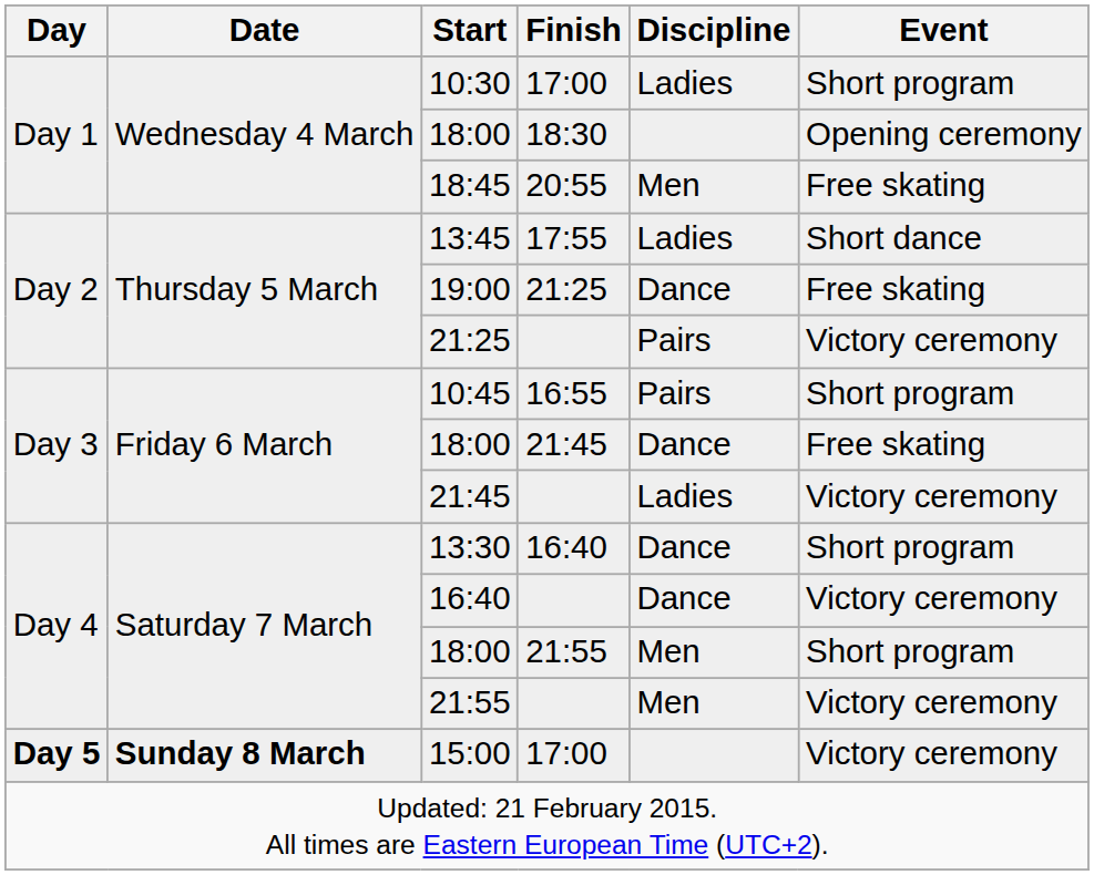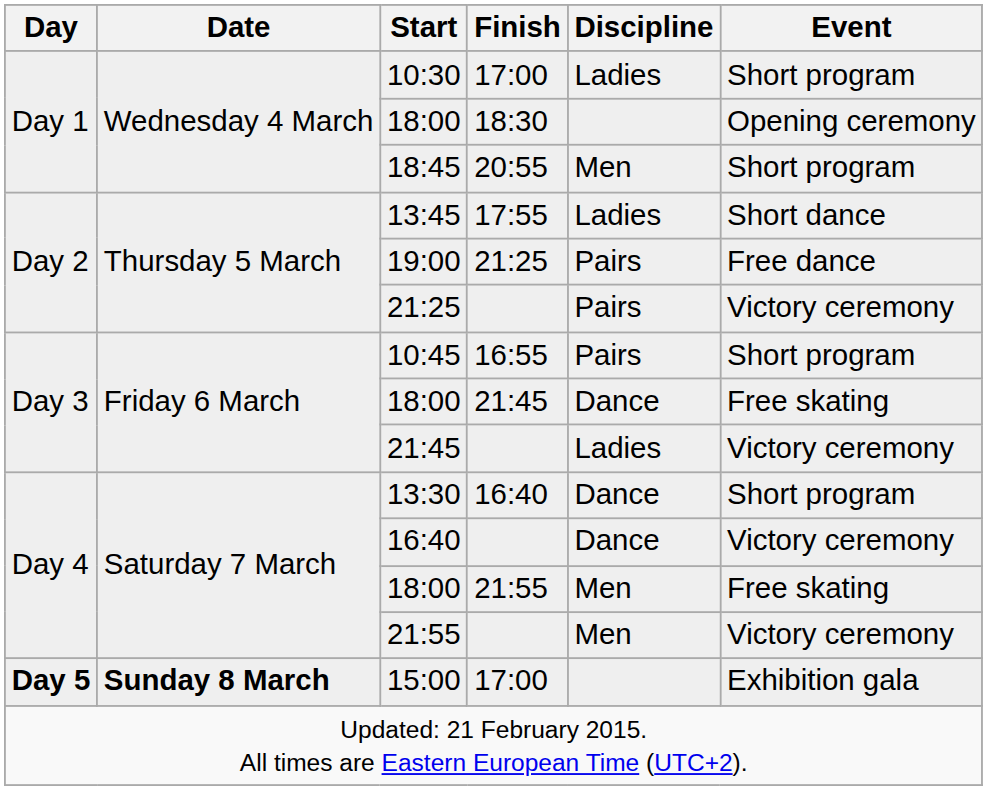18:45 | Event: Free skating -> Short program
19:00 | Discipline: Dance -> Pairs
19:00 | Event: Free skating -> Free dance
18:00 / 21:55 | Event: Short program -> Free skating
15:00 | Event: Victory ceremony -> Exhibition gala
